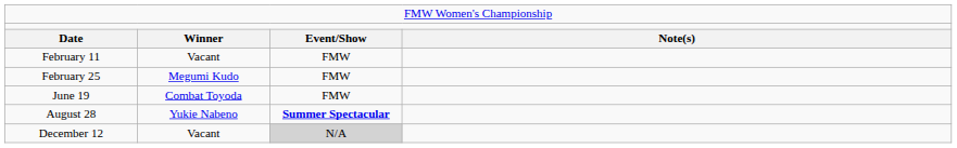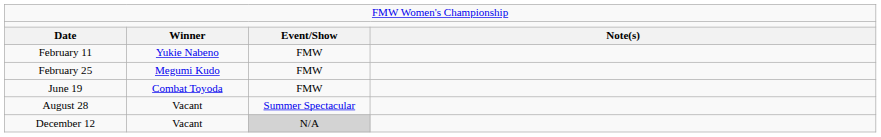February 11 | column 2: Vacant -> Yukie Nabeno
August 28 | column 2: Yukie Nabeno -> Vacant
August 28 | column 3: bold -> normal
